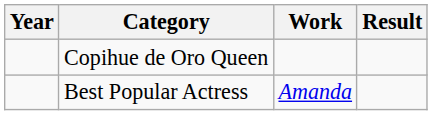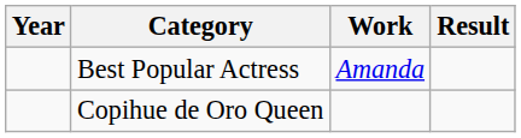rows swapped: Best Popular Actress <-> Copihue de Oro Queen
